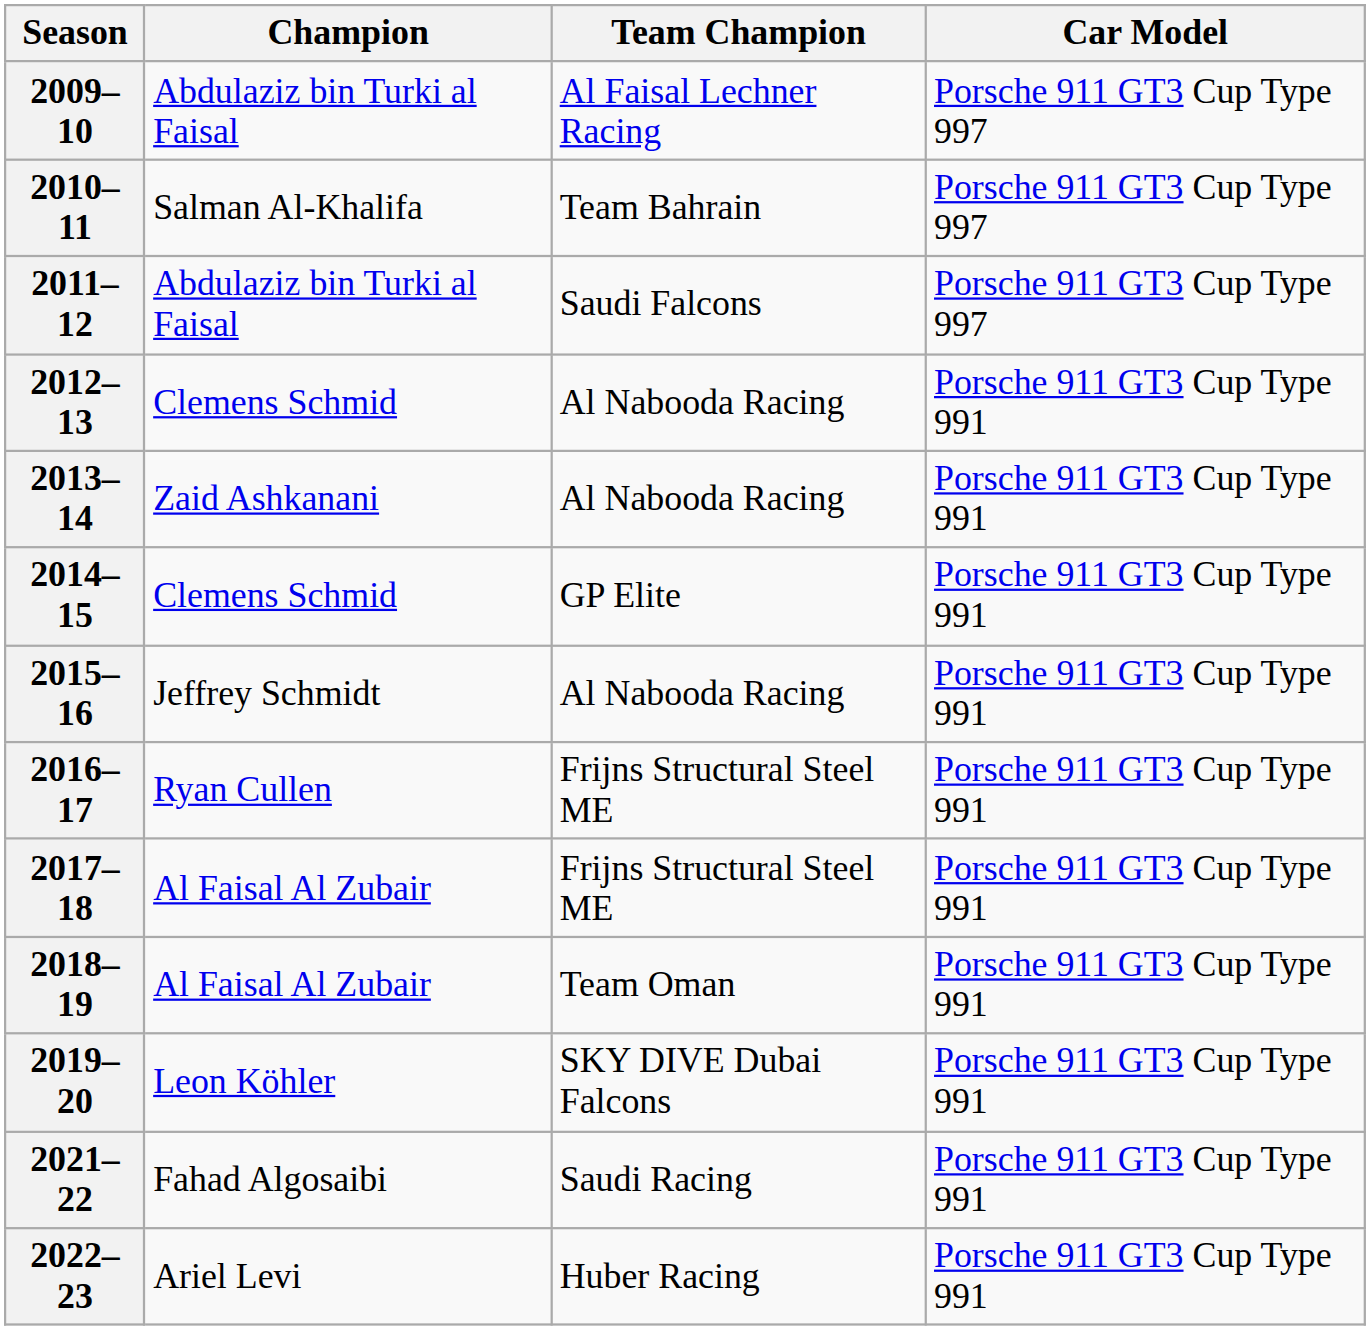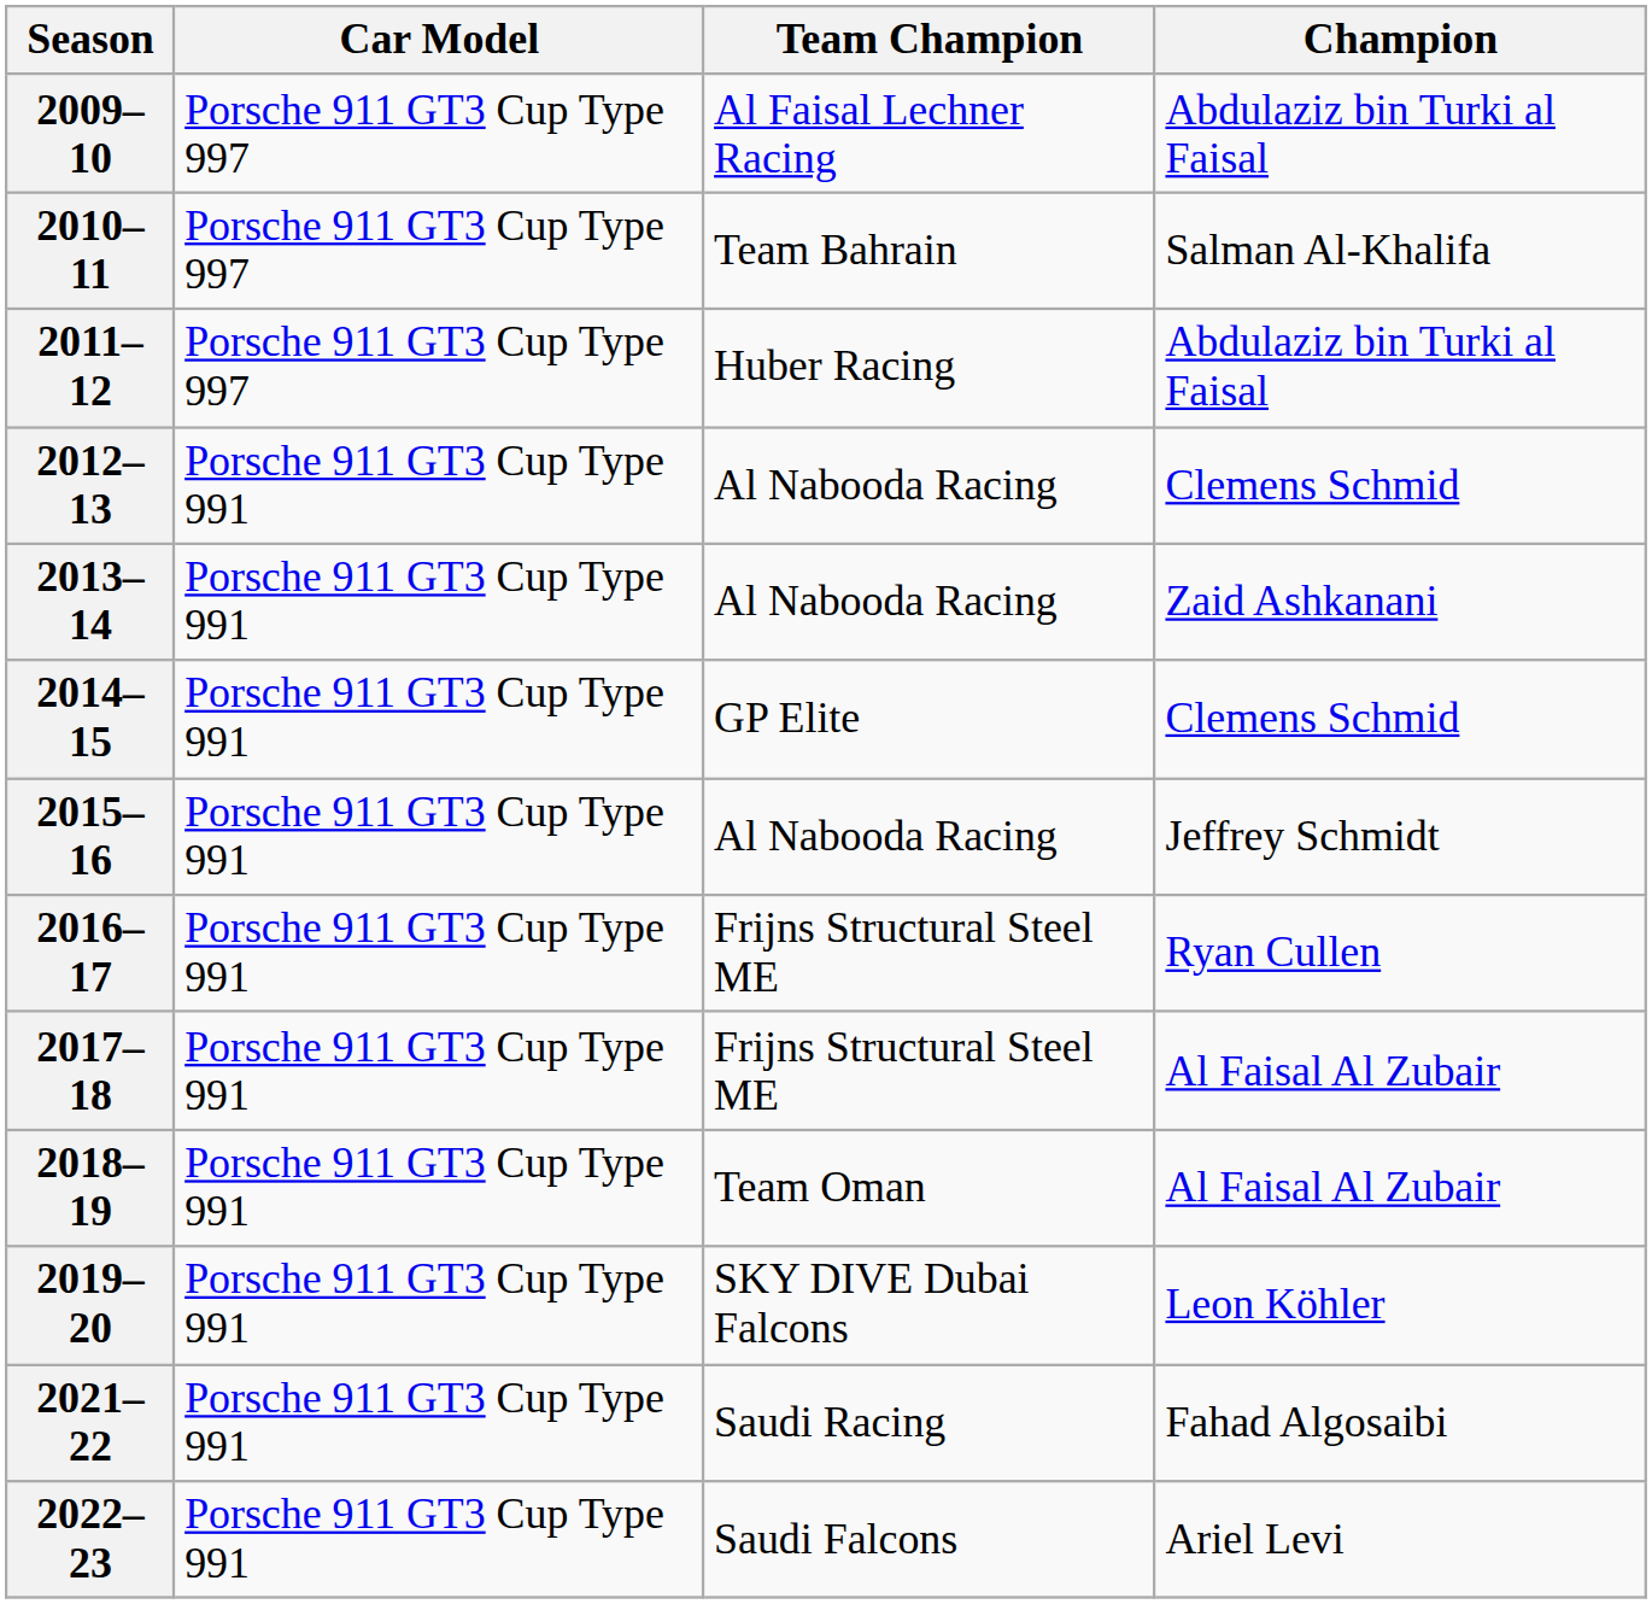columns swapped: Champion <-> Car Model
2011–12 | Team Champion: Saudi Falcons -> Huber Racing
2022–23 | Team Champion: Huber Racing -> Saudi Falcons
